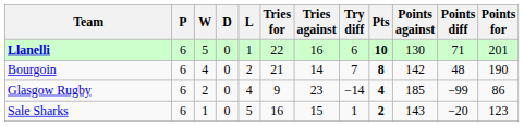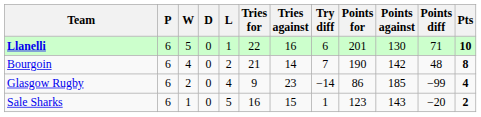columns swapped: Points for <-> Pts
